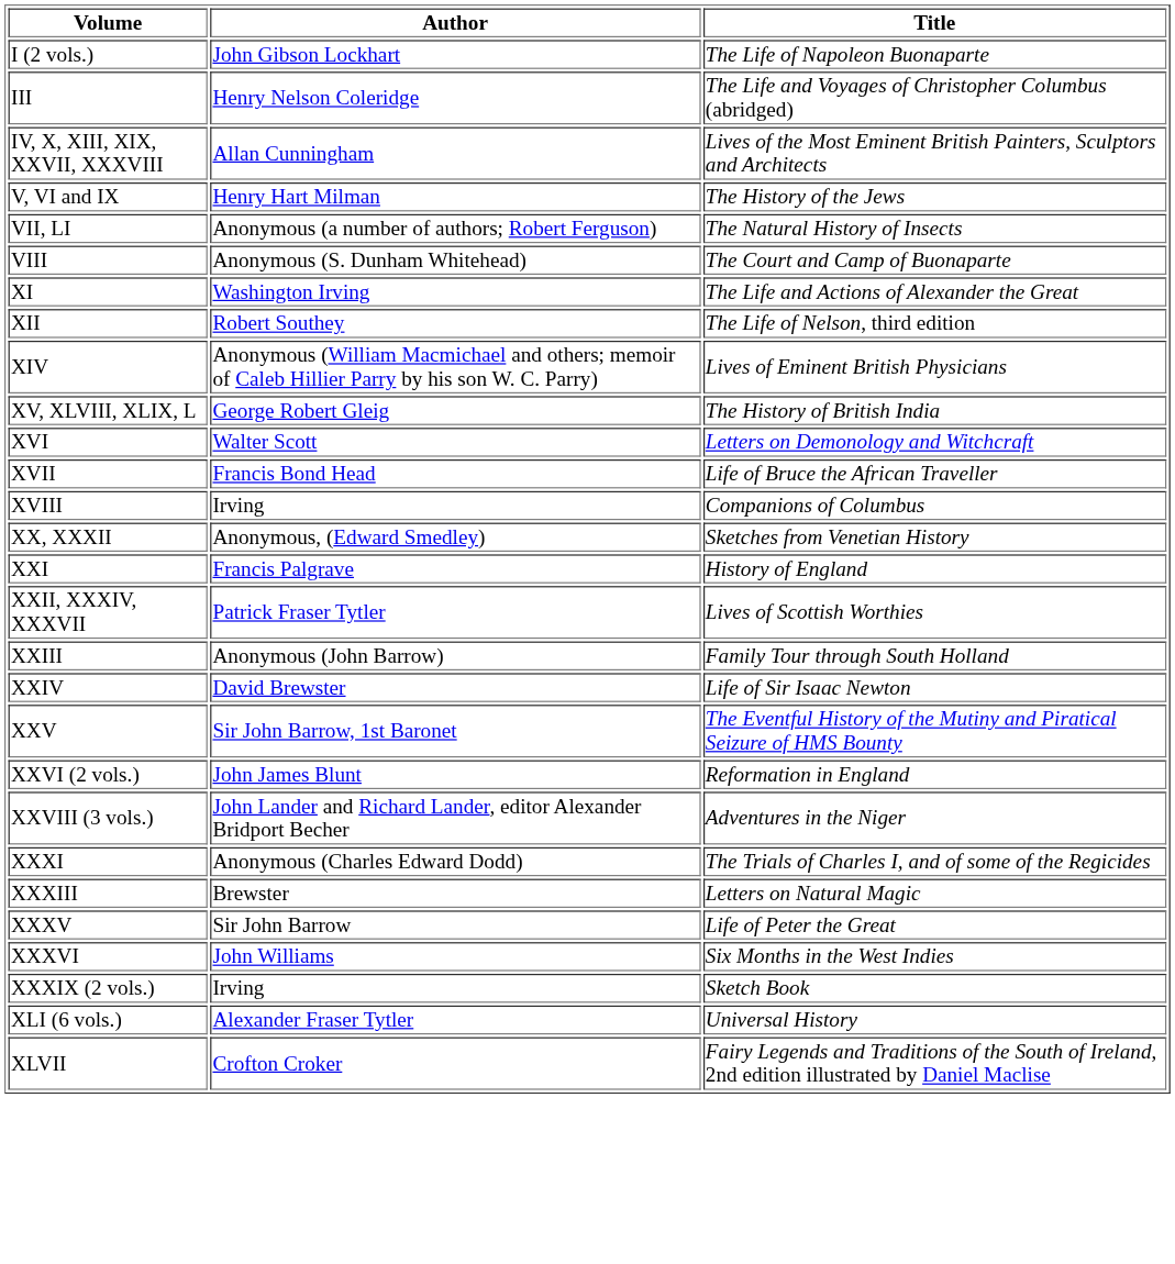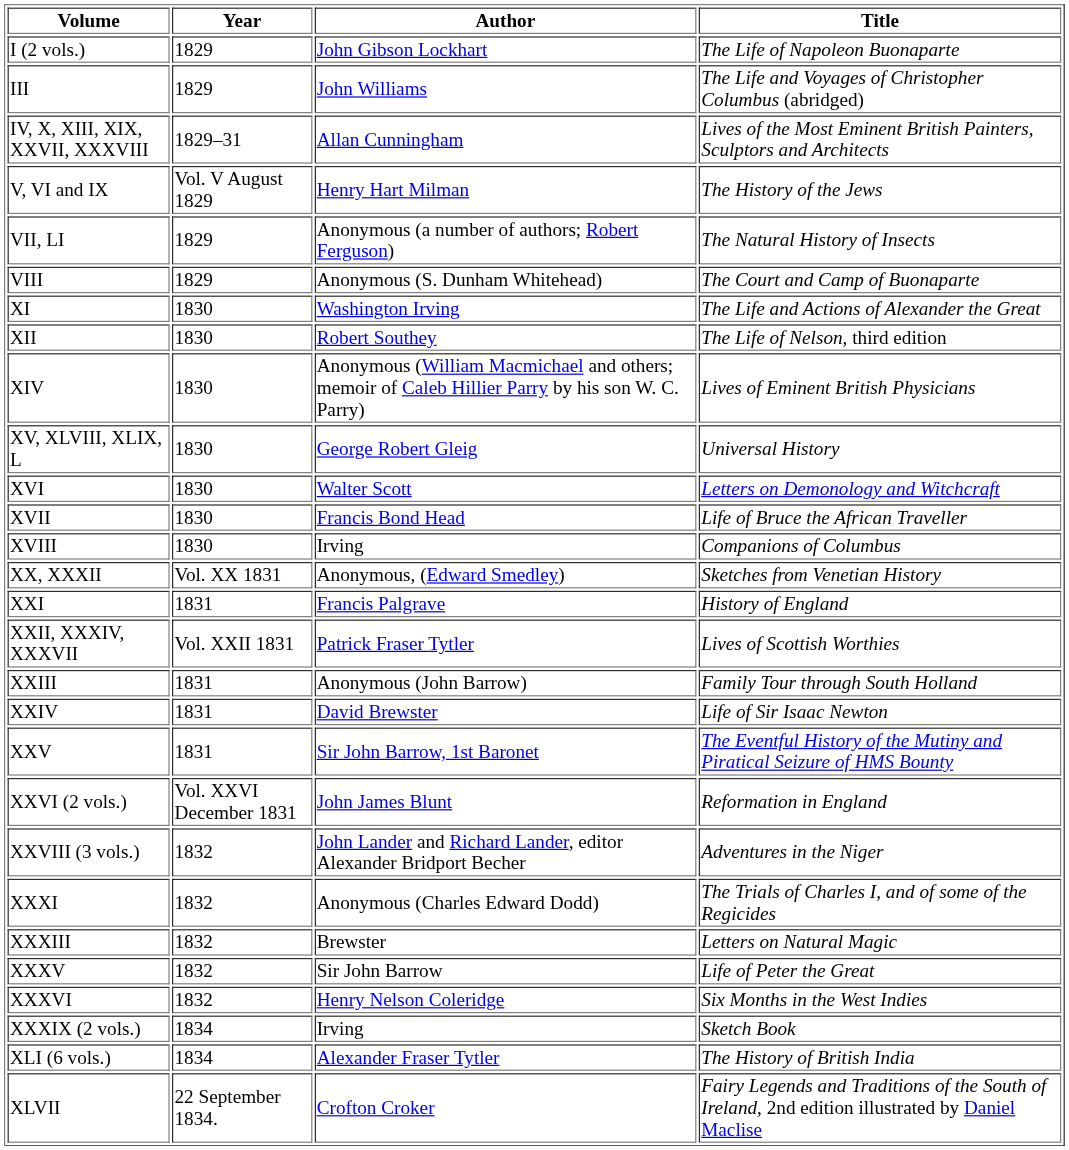+ column: Year | 1829 | 1829 | 1829–31 | Vol. V August 1829 | 1829 | 1829 | 1830 | 1830 | 1830 | 1830 | 1830 | 1830 | 1830 | Vol. XX 1831 | 1831 | Vol. XXII 1831 | 1831 | 1831 | 1831 | Vol. XXVI December 1831 | 1832 | 1832 | 1832 | 1832 | 1832 | 1834 | 1834 | 22 September 1834.
III | Author: Henry Nelson Coleridge -> John Williams
XV, XLVIII, XLIX, L | Title: The History of British India -> Universal History
XXXVI | Author: John Williams -> Henry Nelson Coleridge
XLI (6 vols.) | Title: Universal History -> The History of British India
